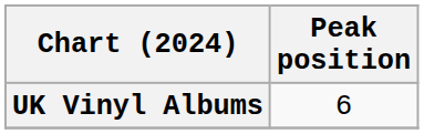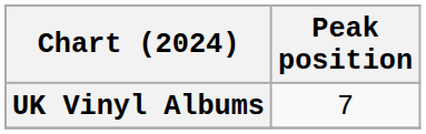UK Vinyl Albums | Peak position: 6 -> 7
